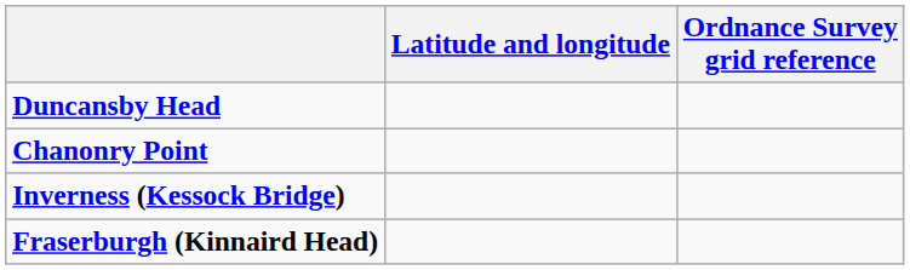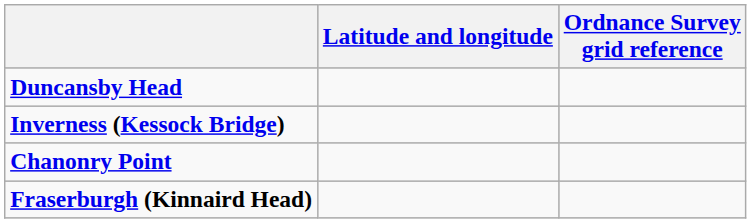rows swapped: Chanonry Point <-> Inverness (Kessock Bridge)
